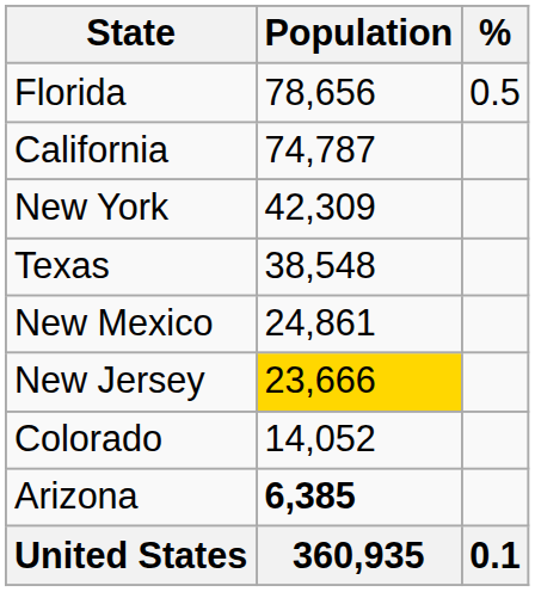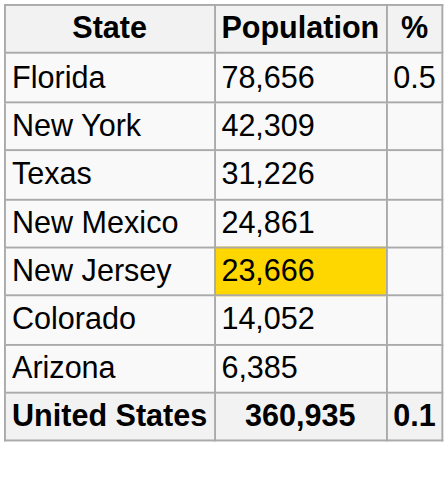- row: California | 74,787
Texas | Population: 38,548 -> 31,226
Arizona | Population: bold -> normal
